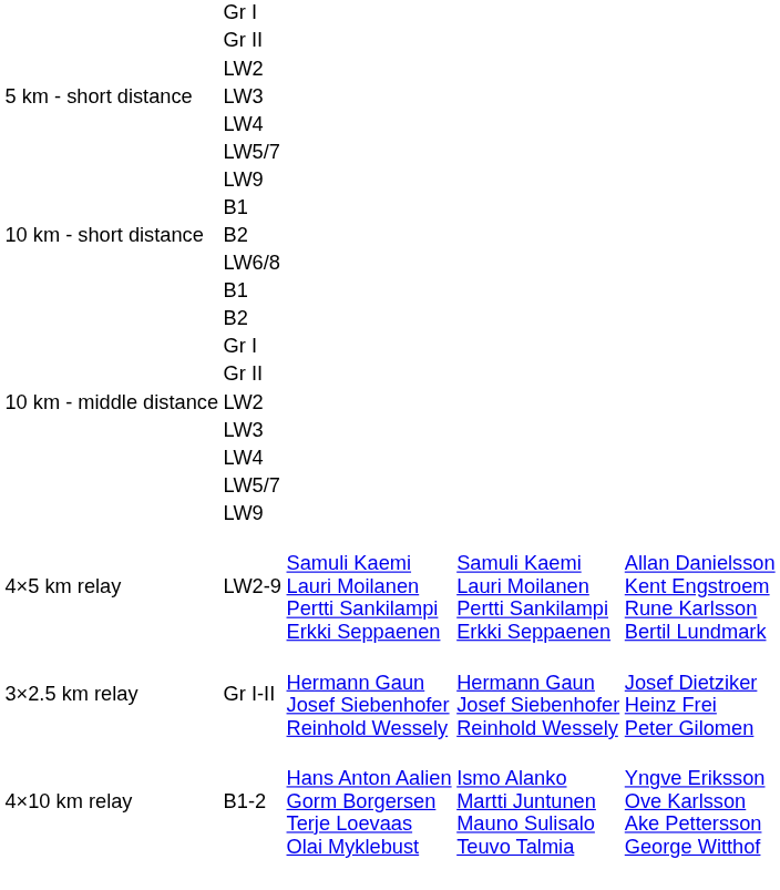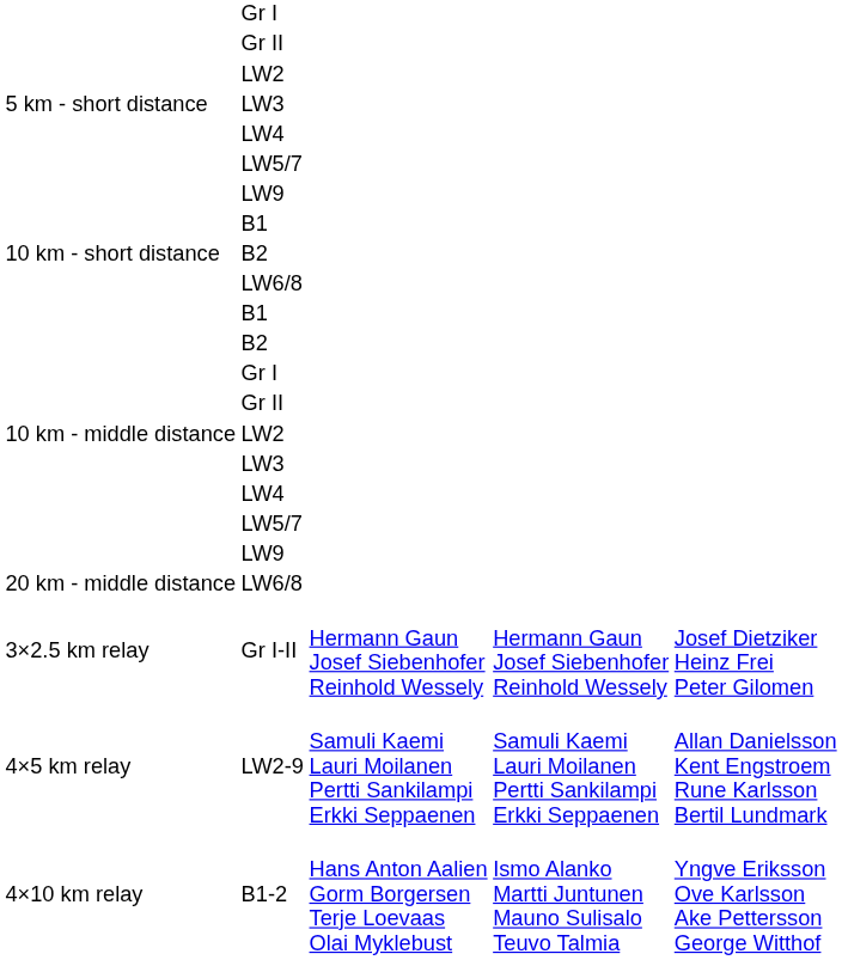+ row: 20 km - middle distance | LW6/8
rows swapped: Gr I-II <-> LW2-9
